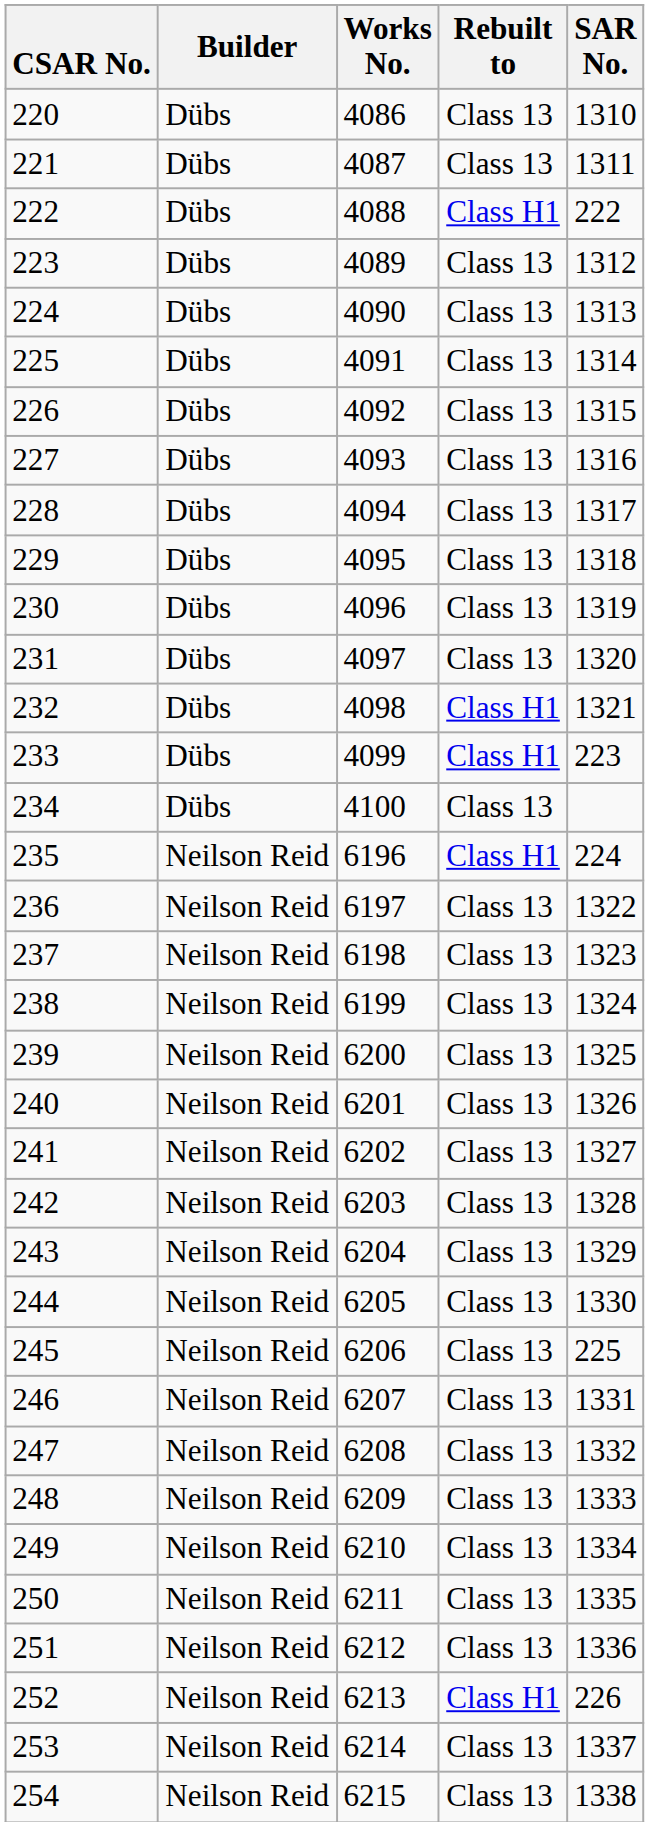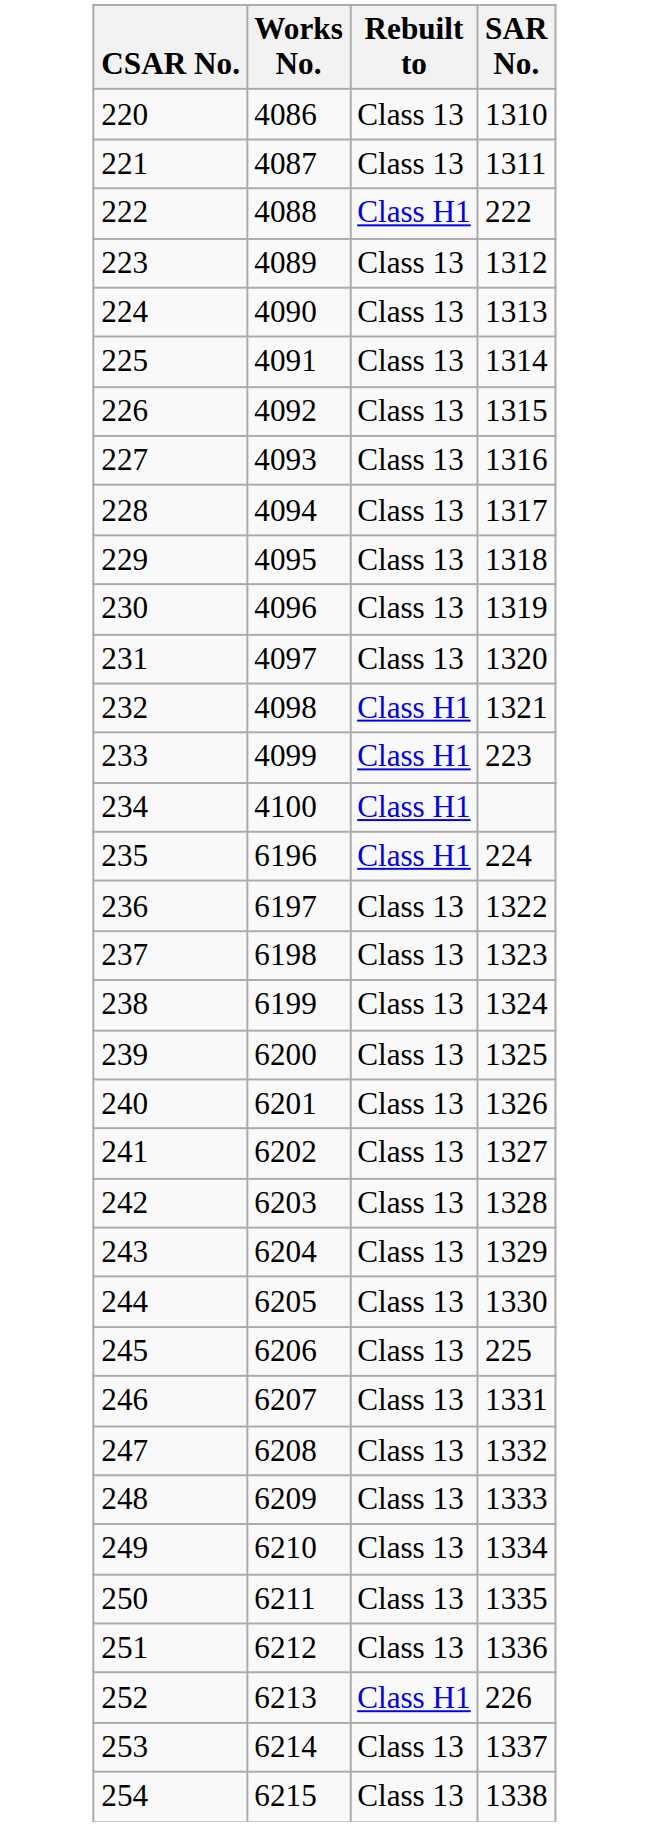- column: Builder | Dübs | Dübs | Dübs | Dübs | Dübs | Dübs | Dübs | Dübs | Dübs | Dübs | Dübs | Dübs | Dübs | Dübs | Dübs | Neilson Reid | Neilson Reid | Neilson Reid | Neilson Reid | Neilson Reid | Neilson Reid | Neilson Reid | Neilson Reid | Neilson Reid | Neilson Reid | Neilson Reid | Neilson Reid | Neilson Reid | Neilson Reid | Neilson Reid | Neilson Reid | Neilson Reid | Neilson Reid | Neilson Reid | Neilson Reid
234 | Rebuilt to: Class 13 -> Class H1
